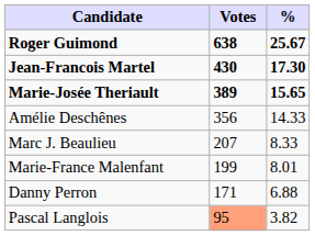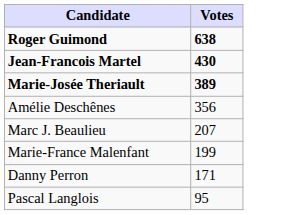- column: % | 25.67 | 17.30 | 15.65 | 14.33 | 8.33 | 8.01 | 6.88 | 3.82
Pascal Langlois | Votes: lightsalmon background -> no background
